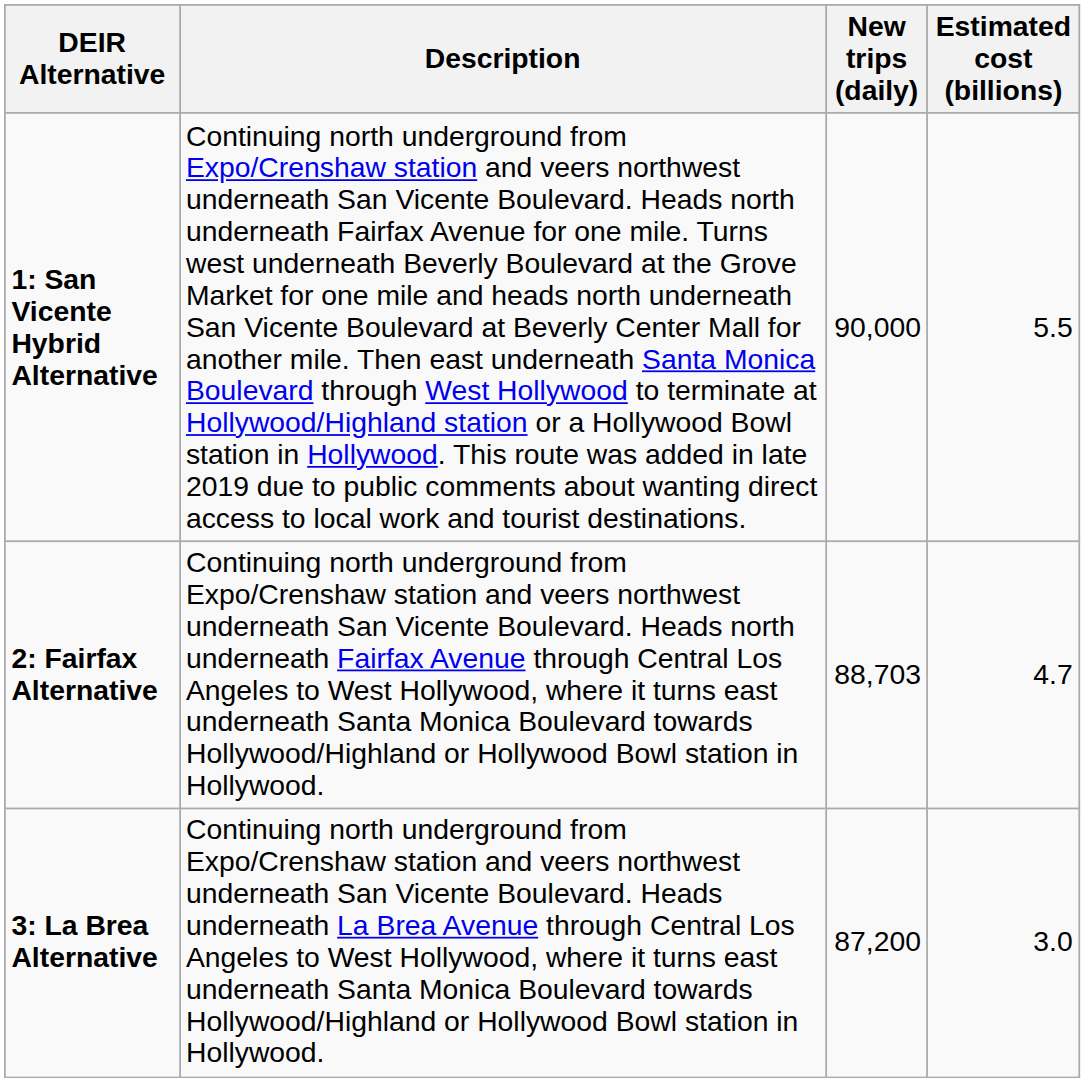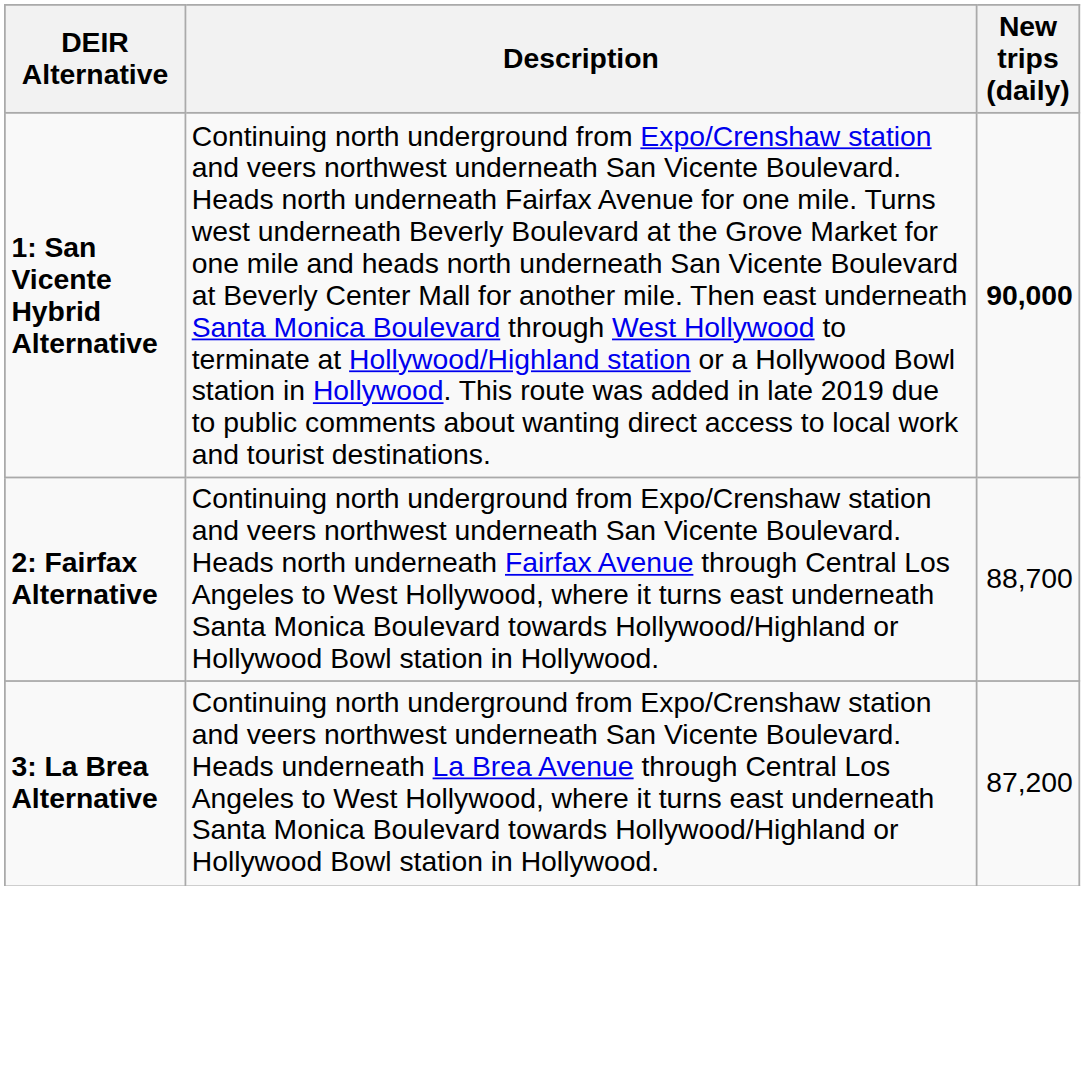- column: Estimated cost (billions) | 5.5 | 4.7 | 3.0
1: San Vicente Hybrid Alternative | New trips (daily): normal -> bold
2: Fairfax Alternative | New trips (daily): 88,703 -> 88,700
